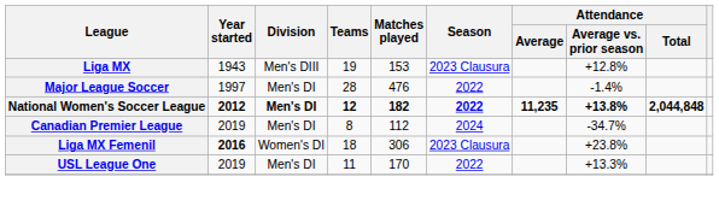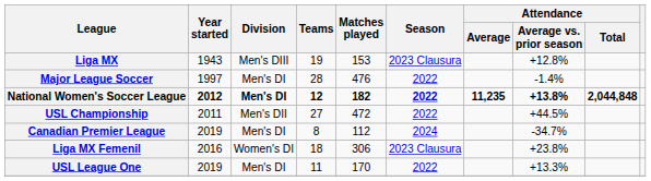+ row: USL Championship | 2011 | Men's DII | 27 | 472 | 2022 | +44.5%
Liga MX Femenil | Year started: bold -> normal
